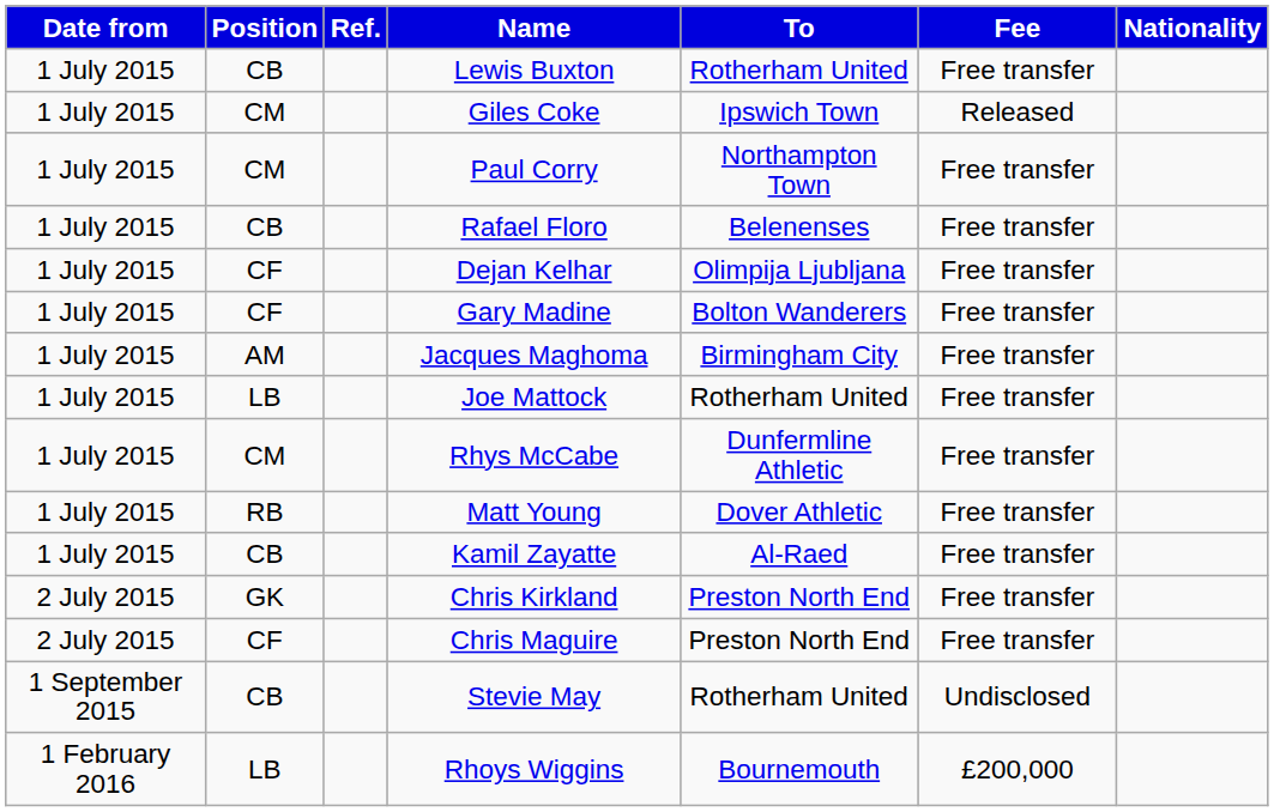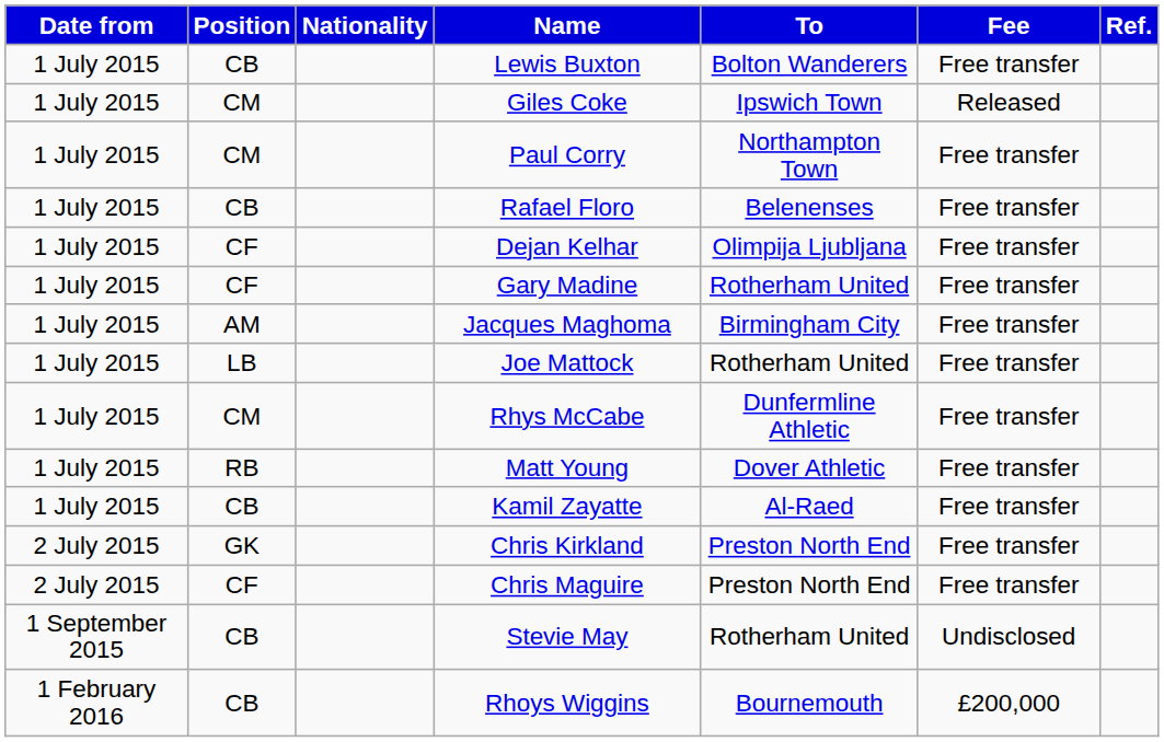columns swapped: Nationality <-> Ref.
Lewis Buxton | To: Rotherham United -> Bolton Wanderers
Gary Madine | To: Bolton Wanderers -> Rotherham United
Rhoys Wiggins | Position: LB -> CB
